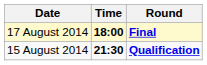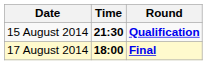rows swapped: 15 August 2014 <-> 17 August 2014
